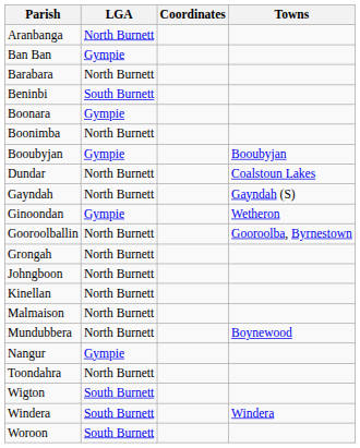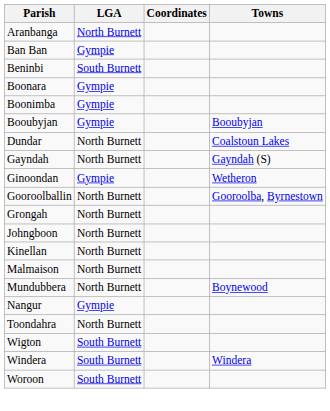- row: Barabara | North Burnett
Boonimba | LGA: North Burnett -> Gympie
